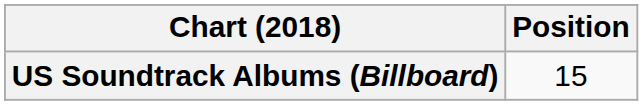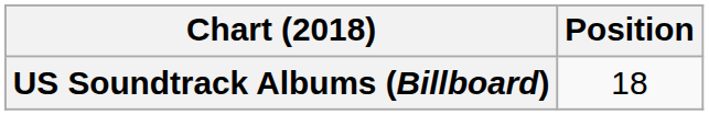US Soundtrack Albums (Billboard) | Position: 15 -> 18
